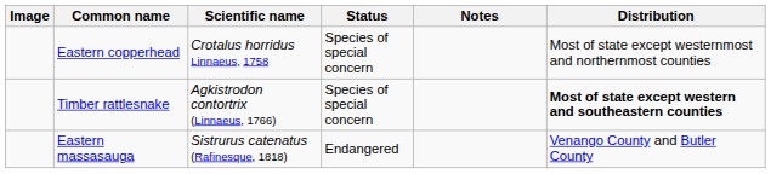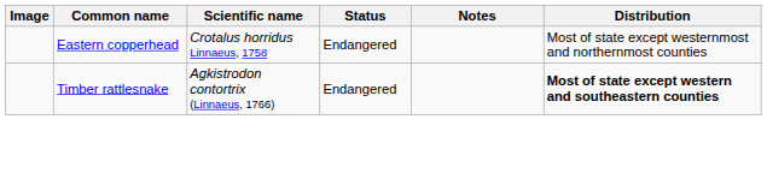Eastern copperhead | Status: Species of special concern -> Endangered
Timber rattlesnake | Status: Species of special concern -> Endangered
- row: Eastern massasauga | Sistrurus catenatus (Rafinesque, 1818) | Endangered | Venango County and Butler County
